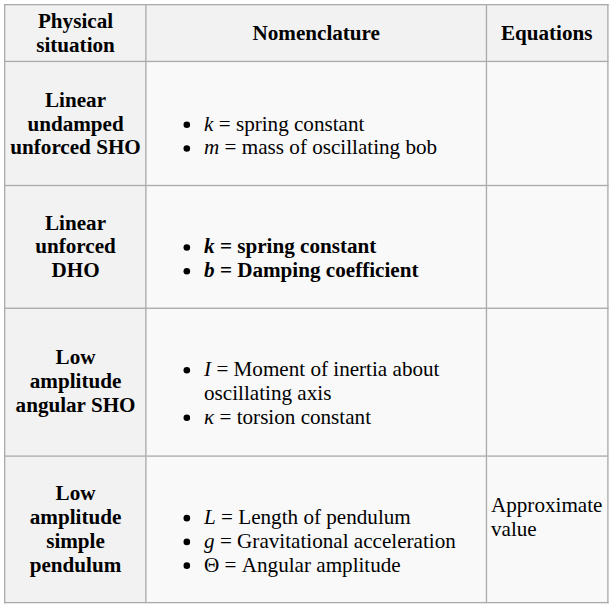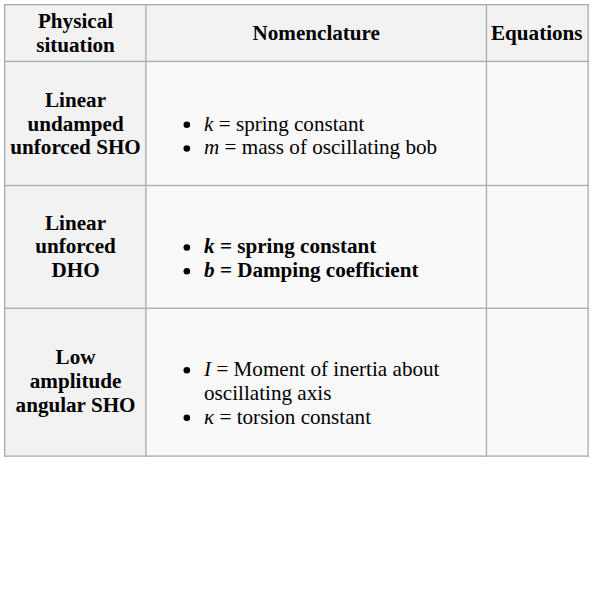- row: Low amplitude simple pendulum | L = Length of pendulum g = Gravitational acceleration Θ = Angular amplitude | Approximate value
